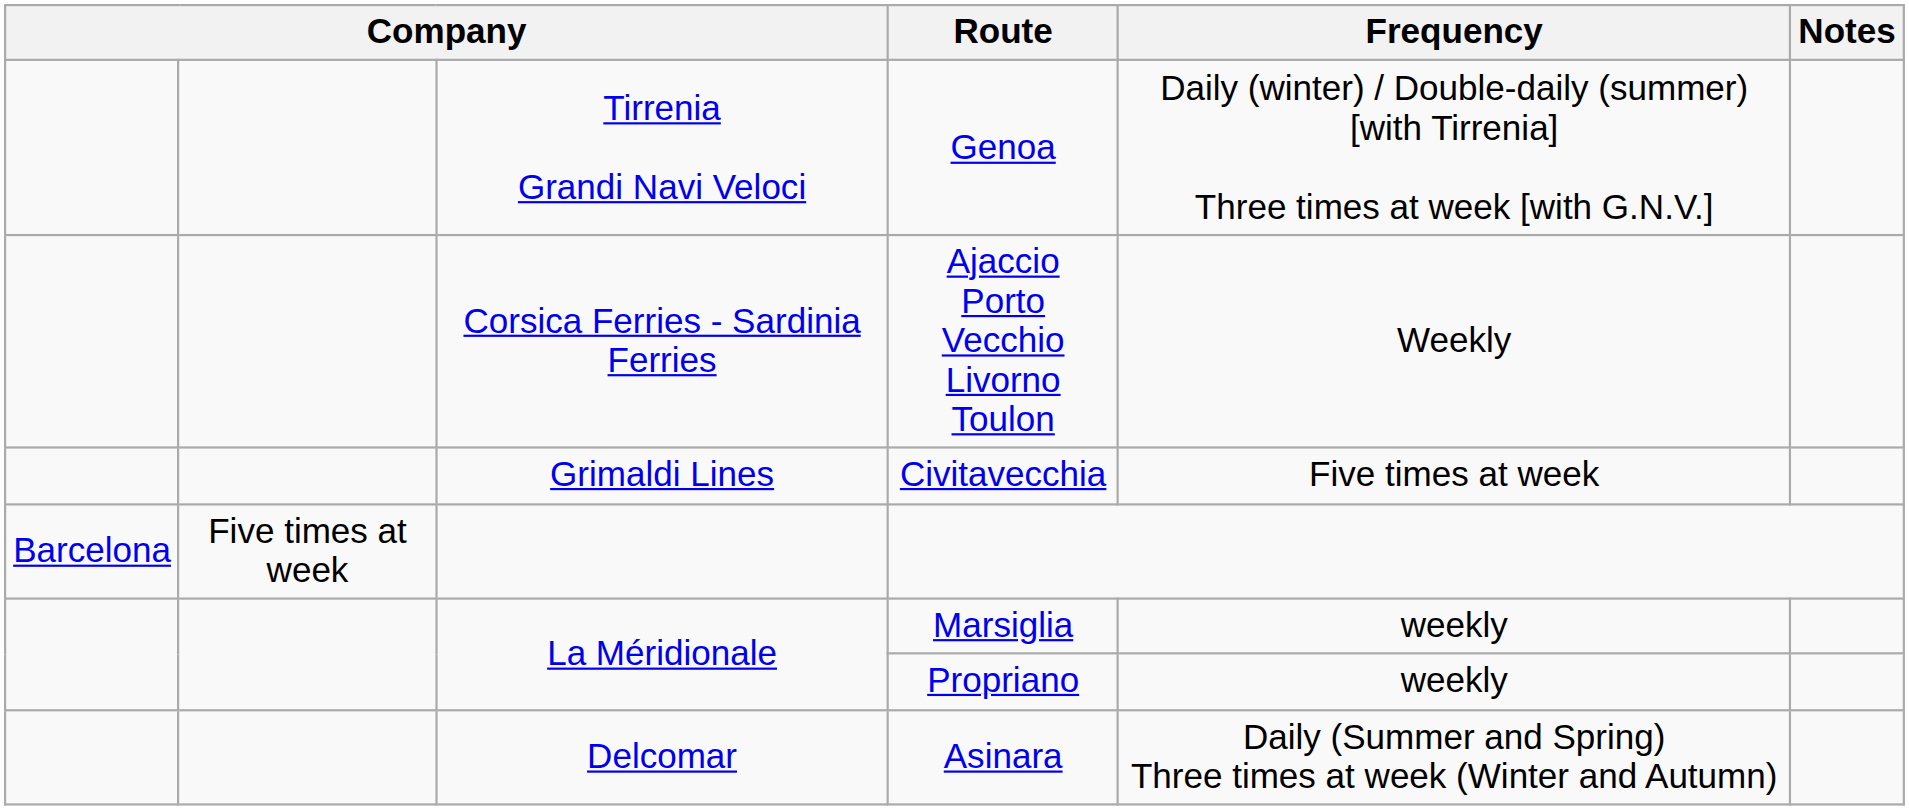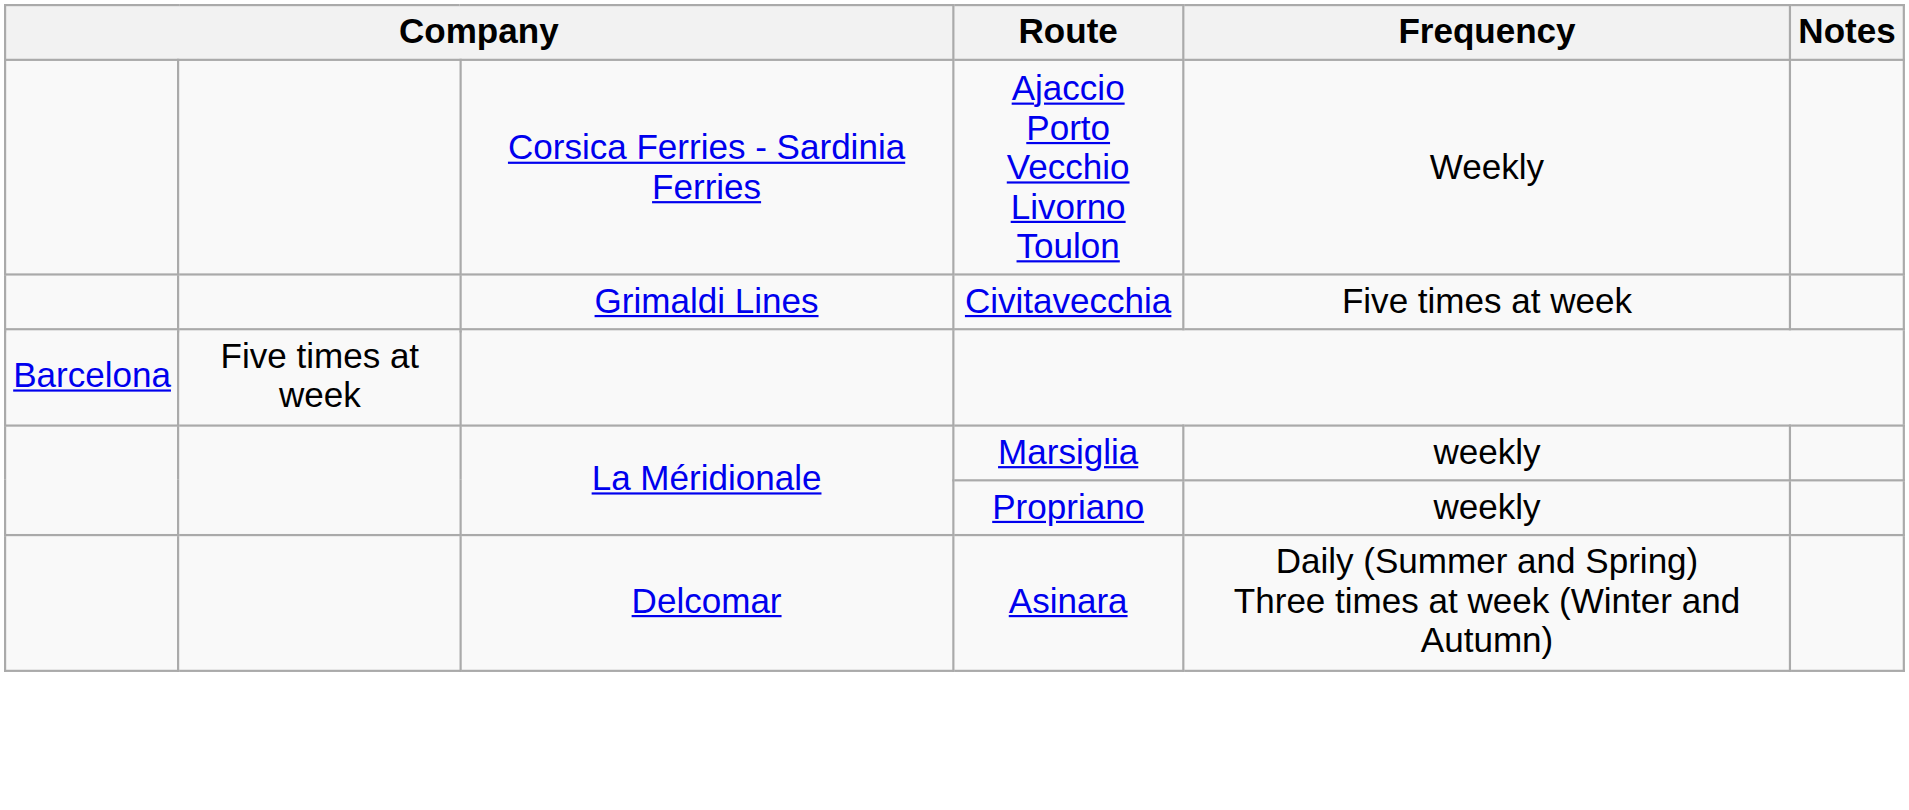- row: Tirrenia Grandi Navi Veloci | Genoa | Daily (winter) / Double-daily (summer) [with Tirrenia] Three times at week [with G.N.V.]
